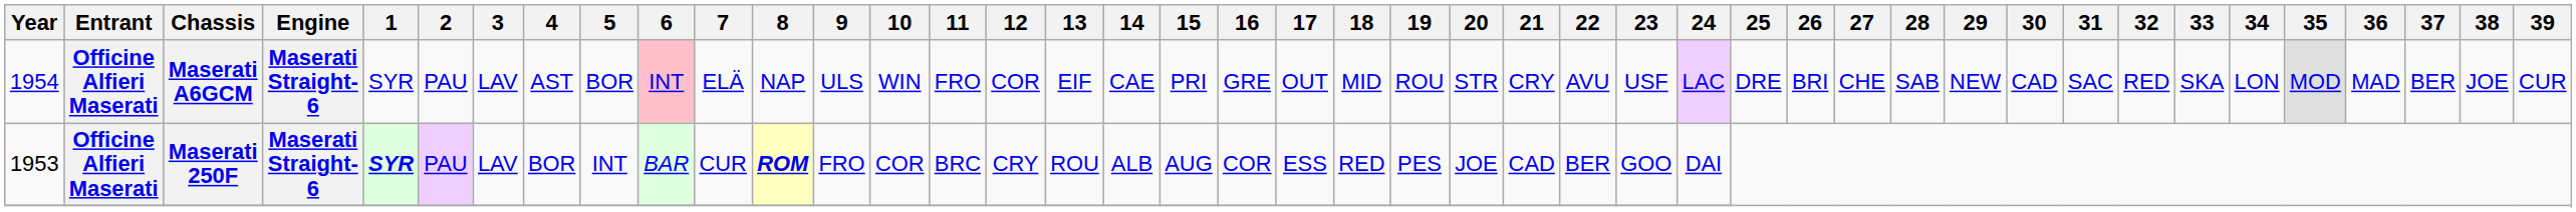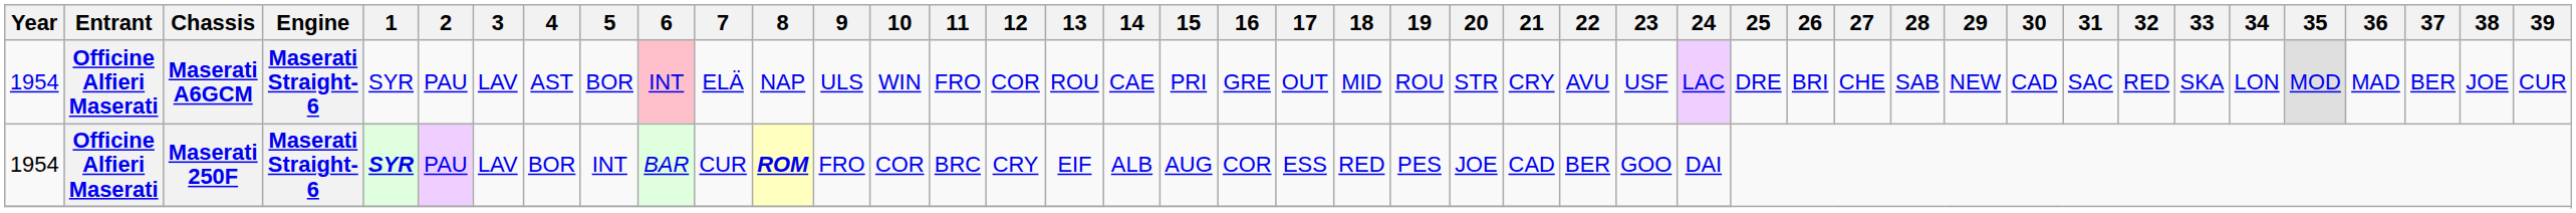Maserati A6GCM | 13: EIF -> ROU
Maserati 250F | Year: 1953 -> 1954
Maserati 250F | 13: ROU -> EIF
